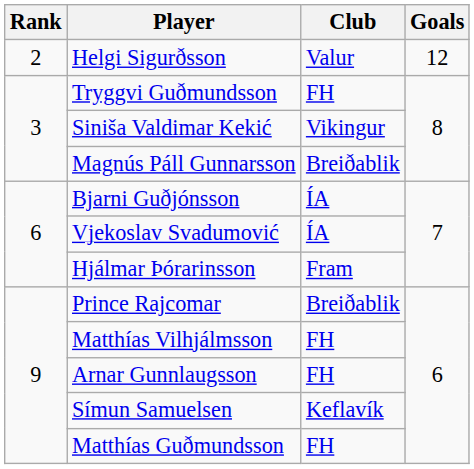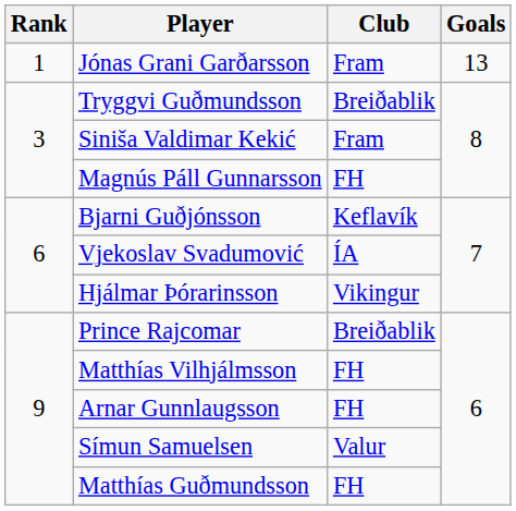+ row: 1 | Jónas Grani Garðarsson | Fram | 13
- row: 2 | Helgi Sigurðsson | Valur | 12
Tryggvi Guðmundsson | Club: FH -> Breiðablik
Siniša Valdimar Kekić | Club: Vikingur -> Fram
Magnús Páll Gunnarsson | Club: Breiðablik -> FH
Bjarni Guðjónsson | Club: ÍA -> Keflavík
Hjálmar Þórarinsson | Club: Fram -> Vikingur
Símun Samuelsen | Club: Keflavík -> Valur
